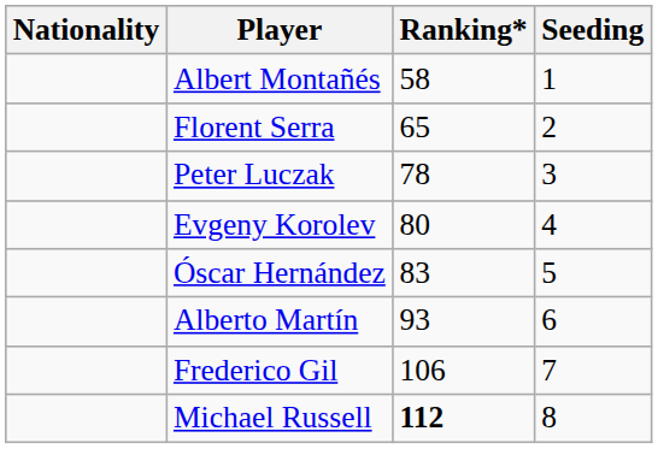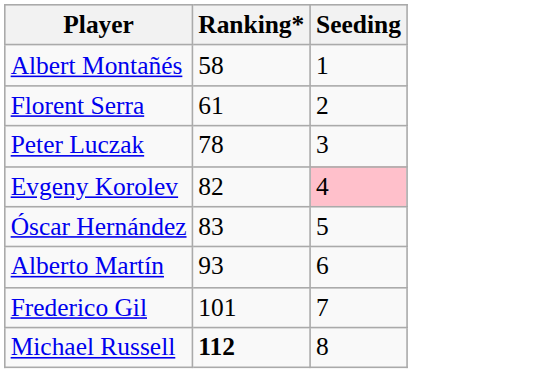- column: Nationality
Florent Serra | Ranking*: 65 -> 61
Evgeny Korolev | Ranking*: 80 -> 82
Evgeny Korolev | Seeding: no background -> pink background
Frederico Gil | Ranking*: 106 -> 101
